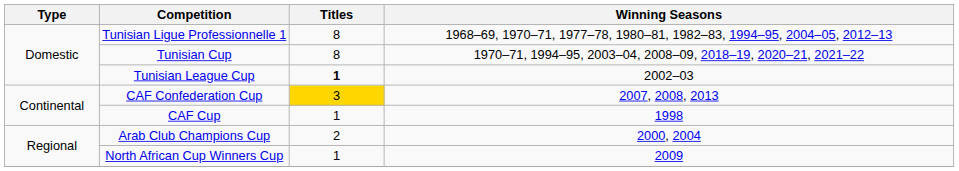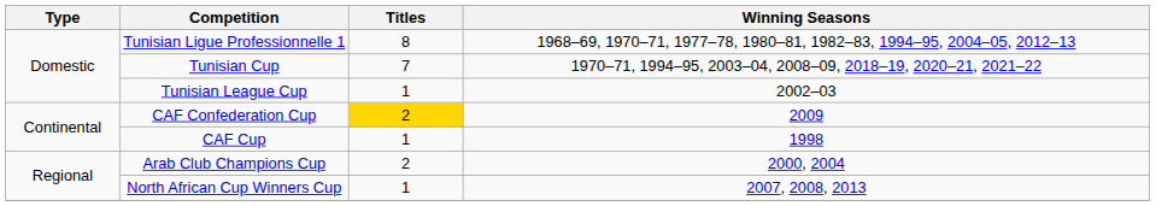Tunisian Cup | Titles: 8 -> 7
Tunisian League Cup | Titles: bold -> normal
CAF Confederation Cup | Titles: 3 -> 2
CAF Confederation Cup | Winning Seasons: 2007, 2008, 2013 -> 2009
North African Cup Winners Cup | Winning Seasons: 2009 -> 2007, 2008, 2013
